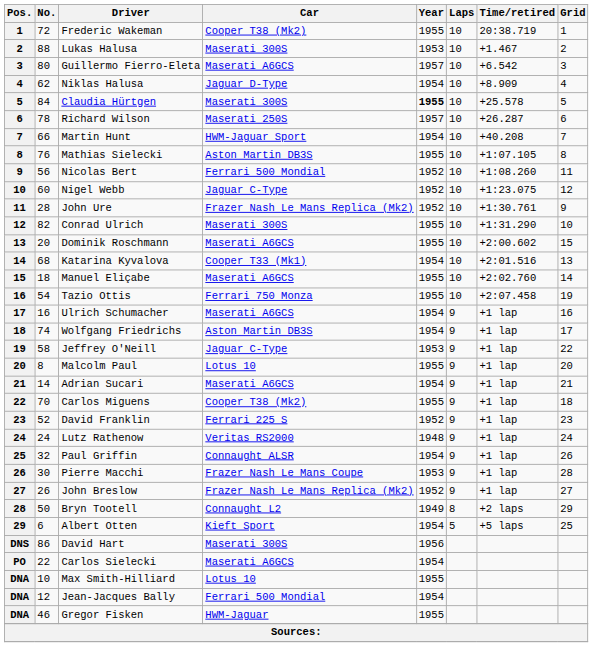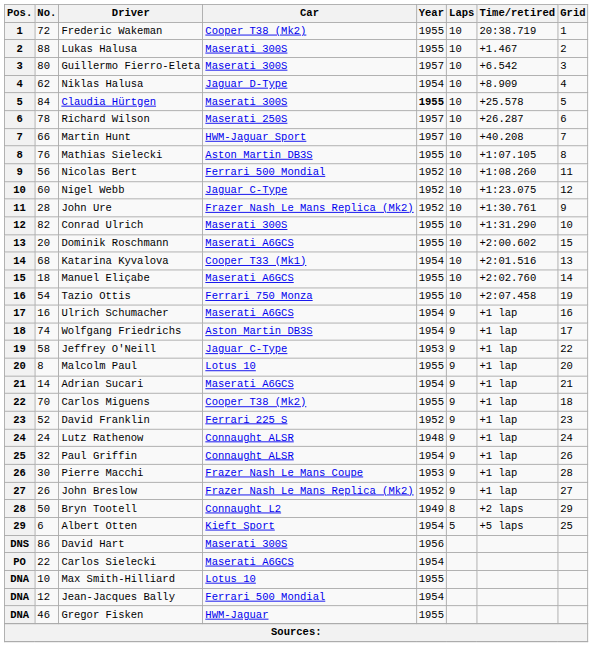Lukas Halusa | Year: 1953 -> 1955
Guillermo Fierro-Eleta | Car: Maserati A6GCS -> Maserati 300S
Martin Hunt | Year: 1954 -> 1957
Lutz Rathenow | Car: Veritas RS2000 -> Connaught ALSR
